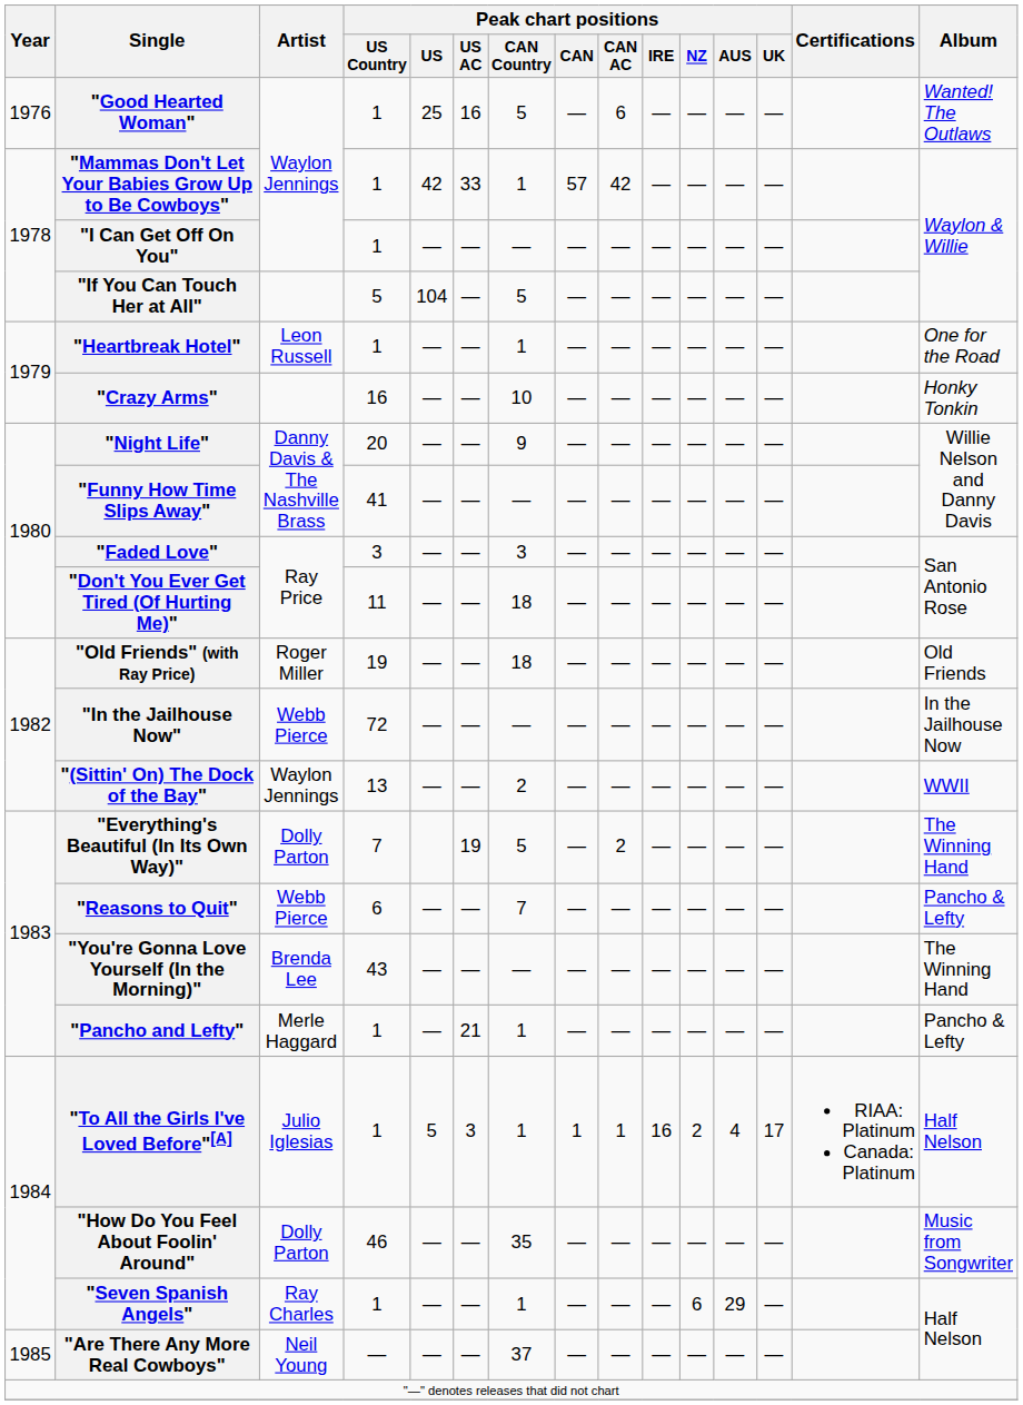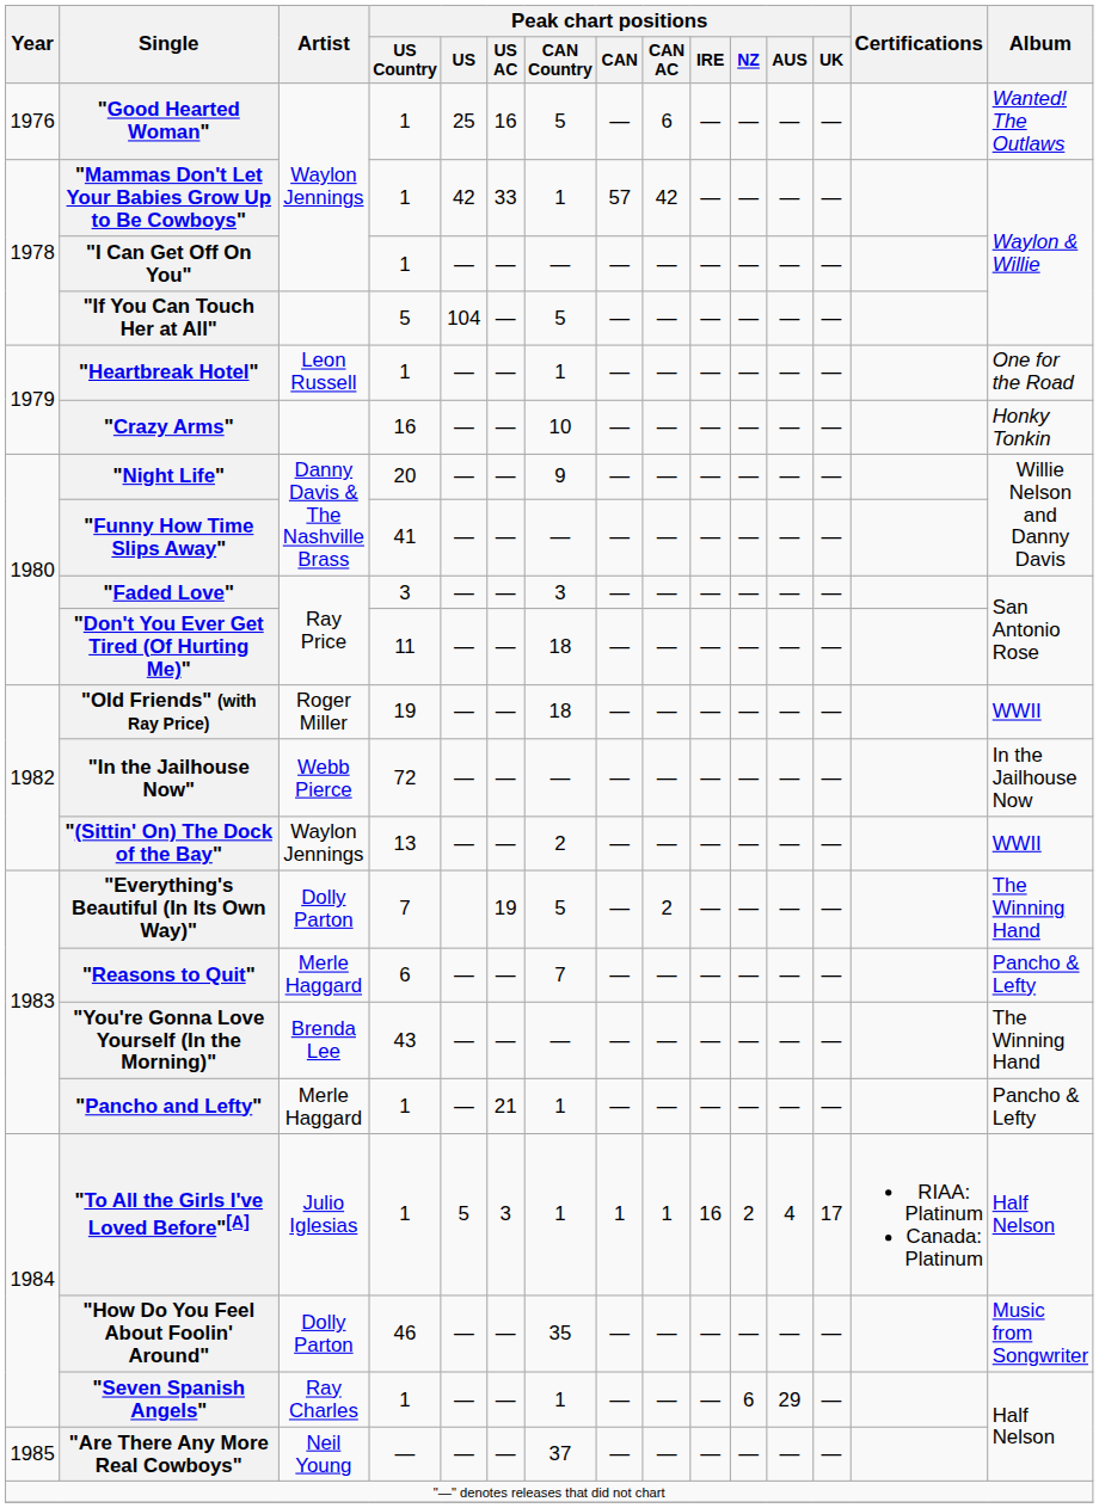"Old Friends" (with Ray Price) | Album: Old Friends -> WWII
"Reasons to Quit" | Artist: Webb Pierce -> Merle Haggard
